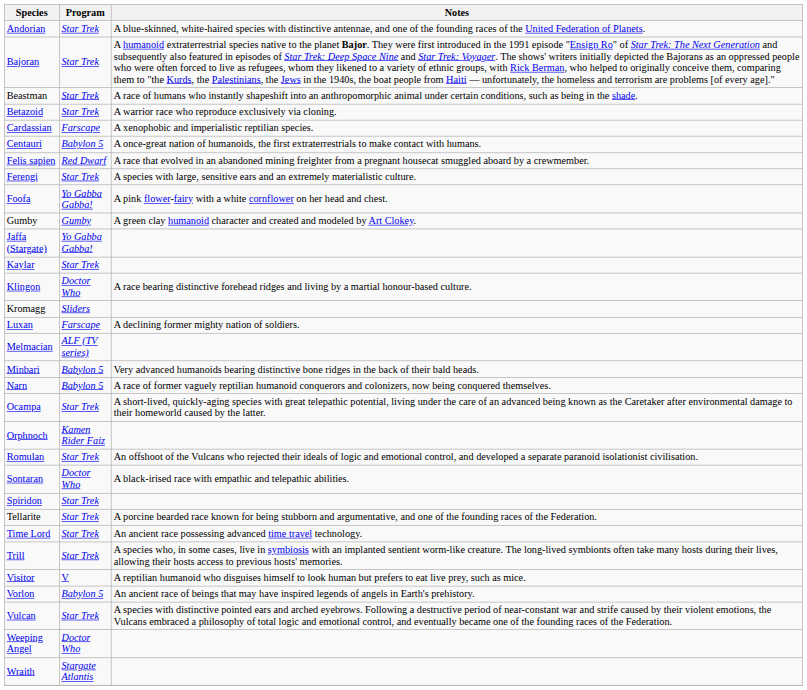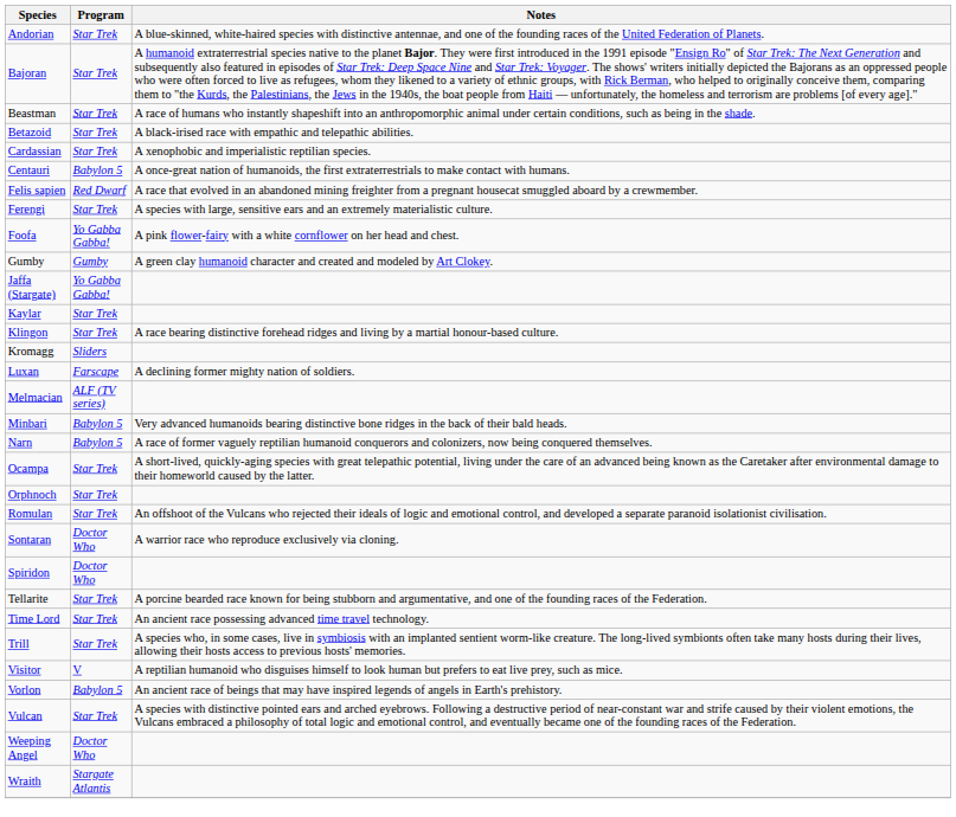Betazoid | Notes: A warrior race who reproduce exclusively via cloning. -> A black-irised race with empathic and telepathic abilities.
Cardassian | Program: Farscape -> Star Trek
Klingon | Program: Doctor Who -> Star Trek
Orphnoch | Program: Kamen Rider Faiz -> Star Trek
Sontaran | Notes: A black-irised race with empathic and telepathic abilities. -> A warrior race who reproduce exclusively via cloning.
Spiridon | Program: Star Trek -> Doctor Who
